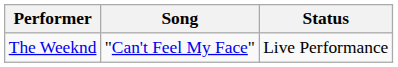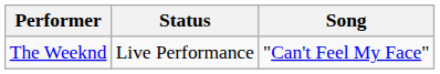columns swapped: Song <-> Status
